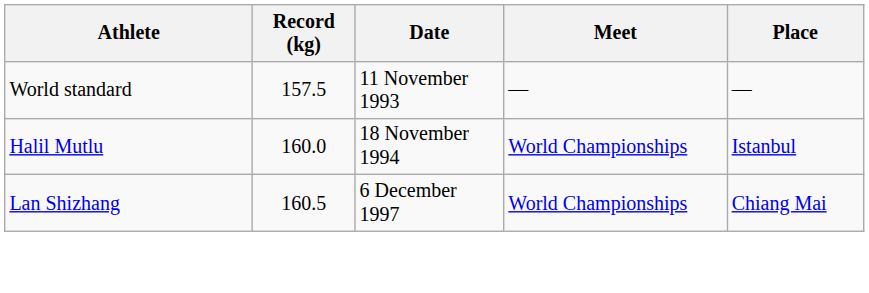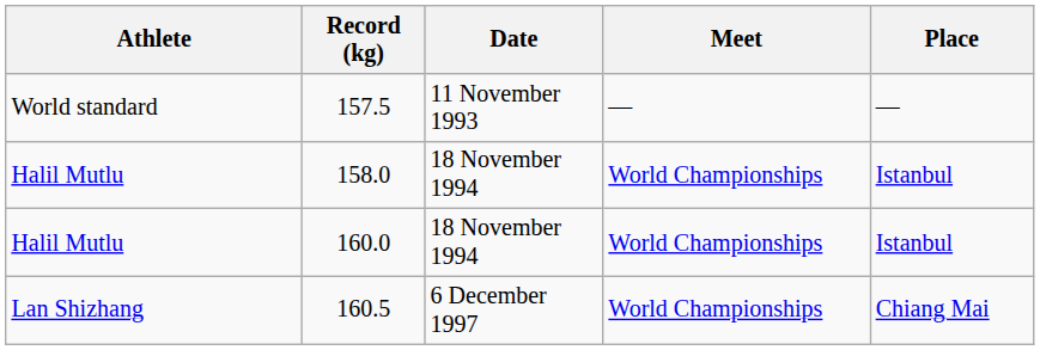+ row: Halil Mutlu | 158.0 | 18 November 1994 | World Championships | Istanbul
